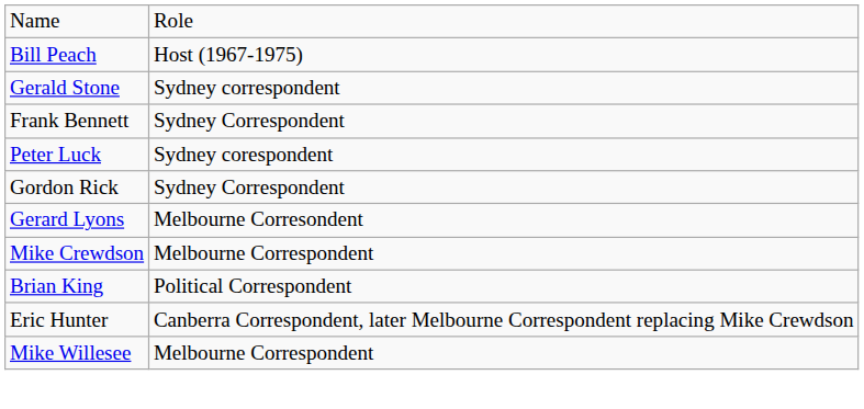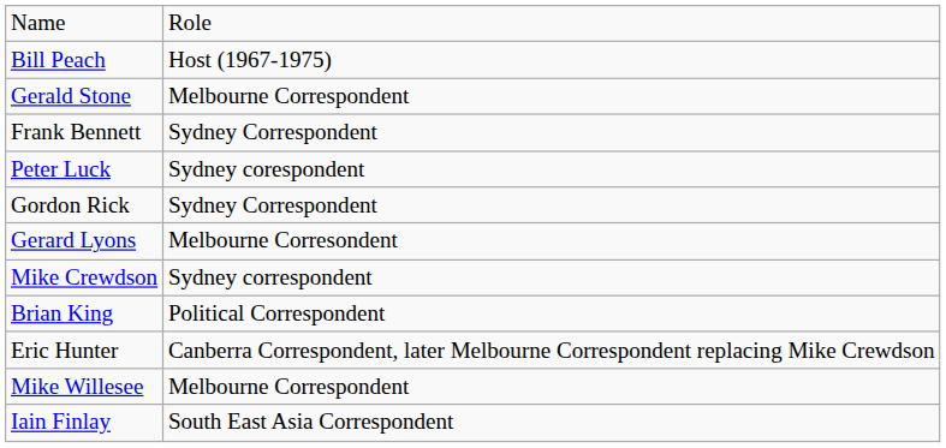Gerald Stone | column 2: Sydney correspondent -> Melbourne Correspondent
Mike Crewdson | column 2: Melbourne Correspondent -> Sydney correspondent
+ row: Iain Finlay | South East Asia Correspondent
